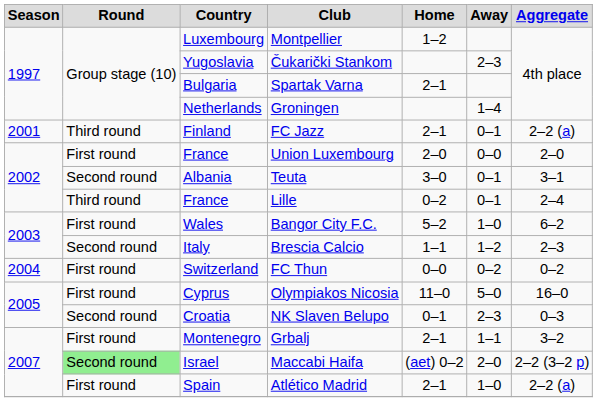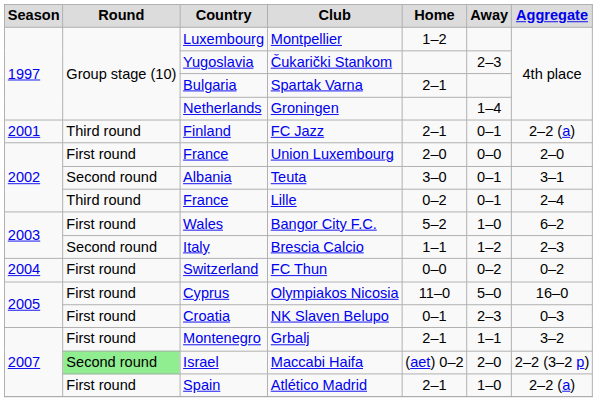NK Slaven Belupo | Round: Second round -> First round
